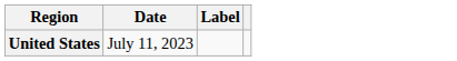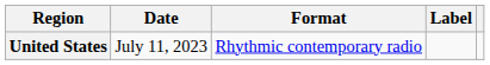+ column: Format | Rhythmic contemporary radio
